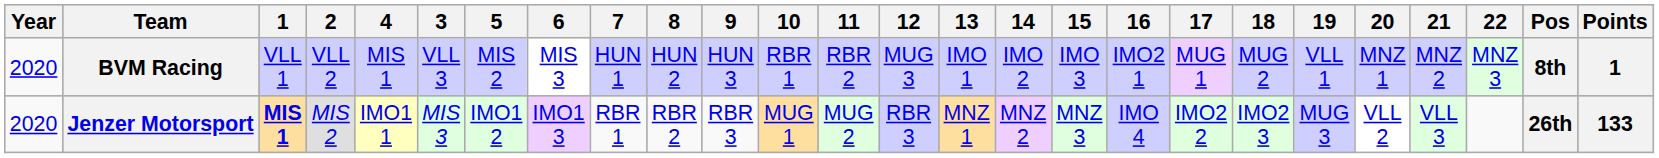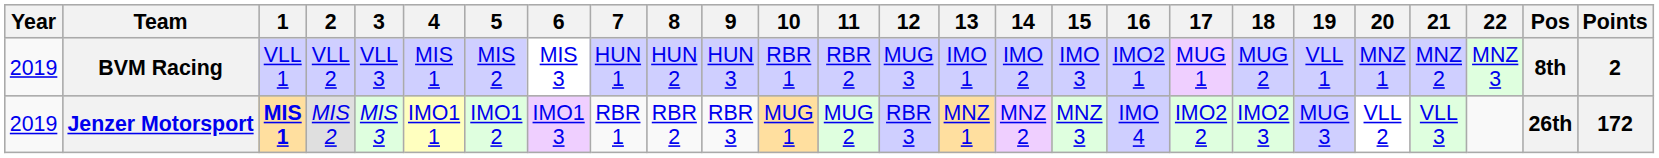columns swapped: 3 <-> 4
BVM Racing | Year: 2020 -> 2019
BVM Racing | Points: 1 -> 2
Jenzer Motorsport | Year: 2020 -> 2019
Jenzer Motorsport | Points: 133 -> 172
